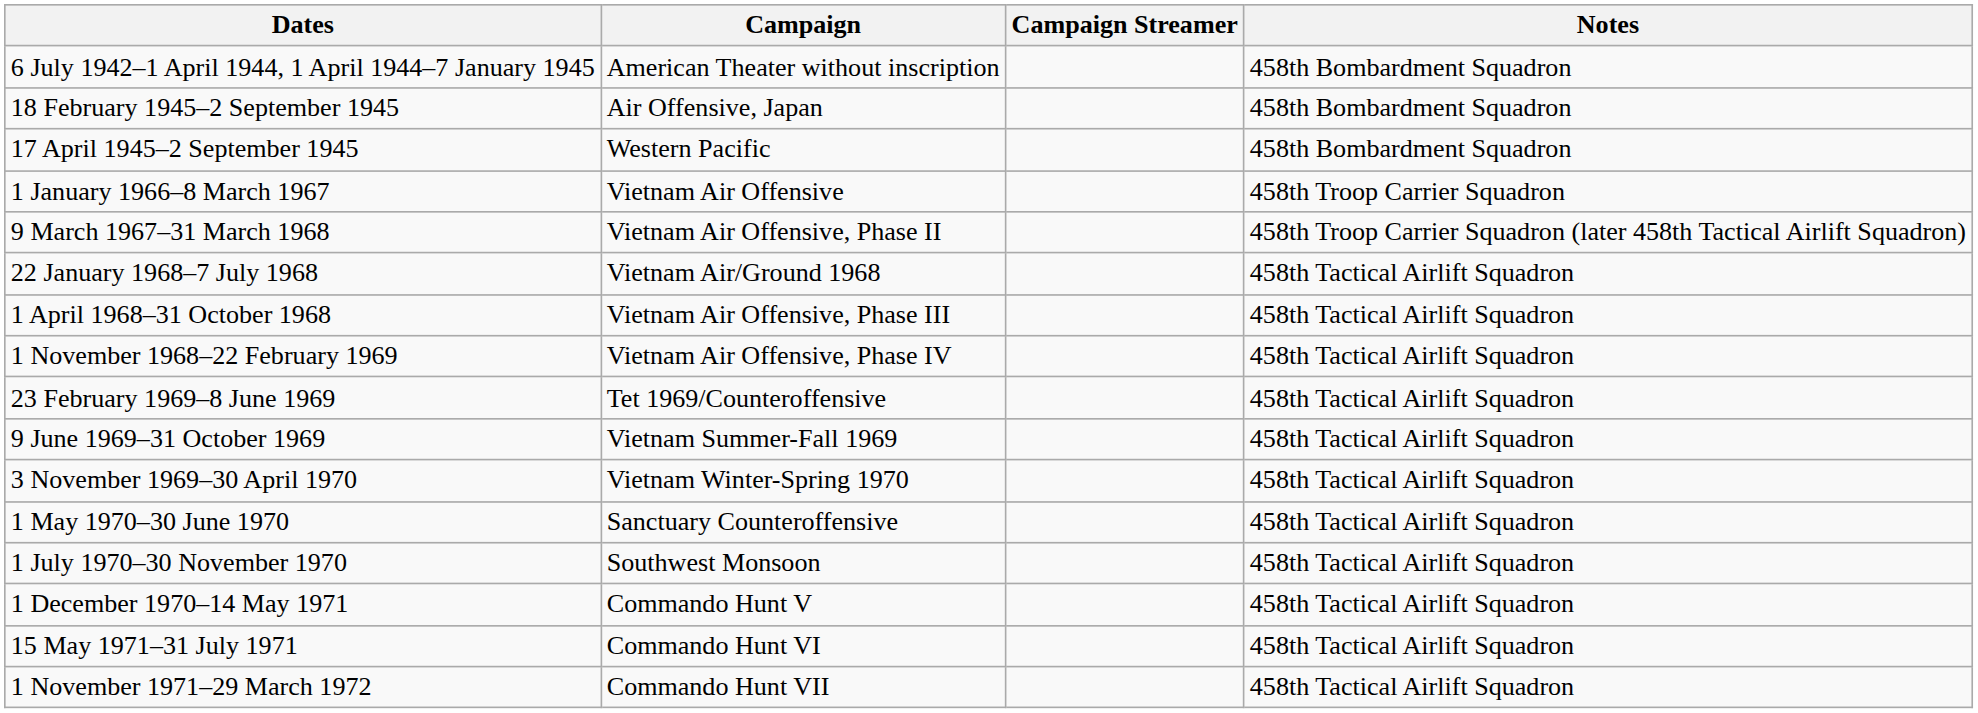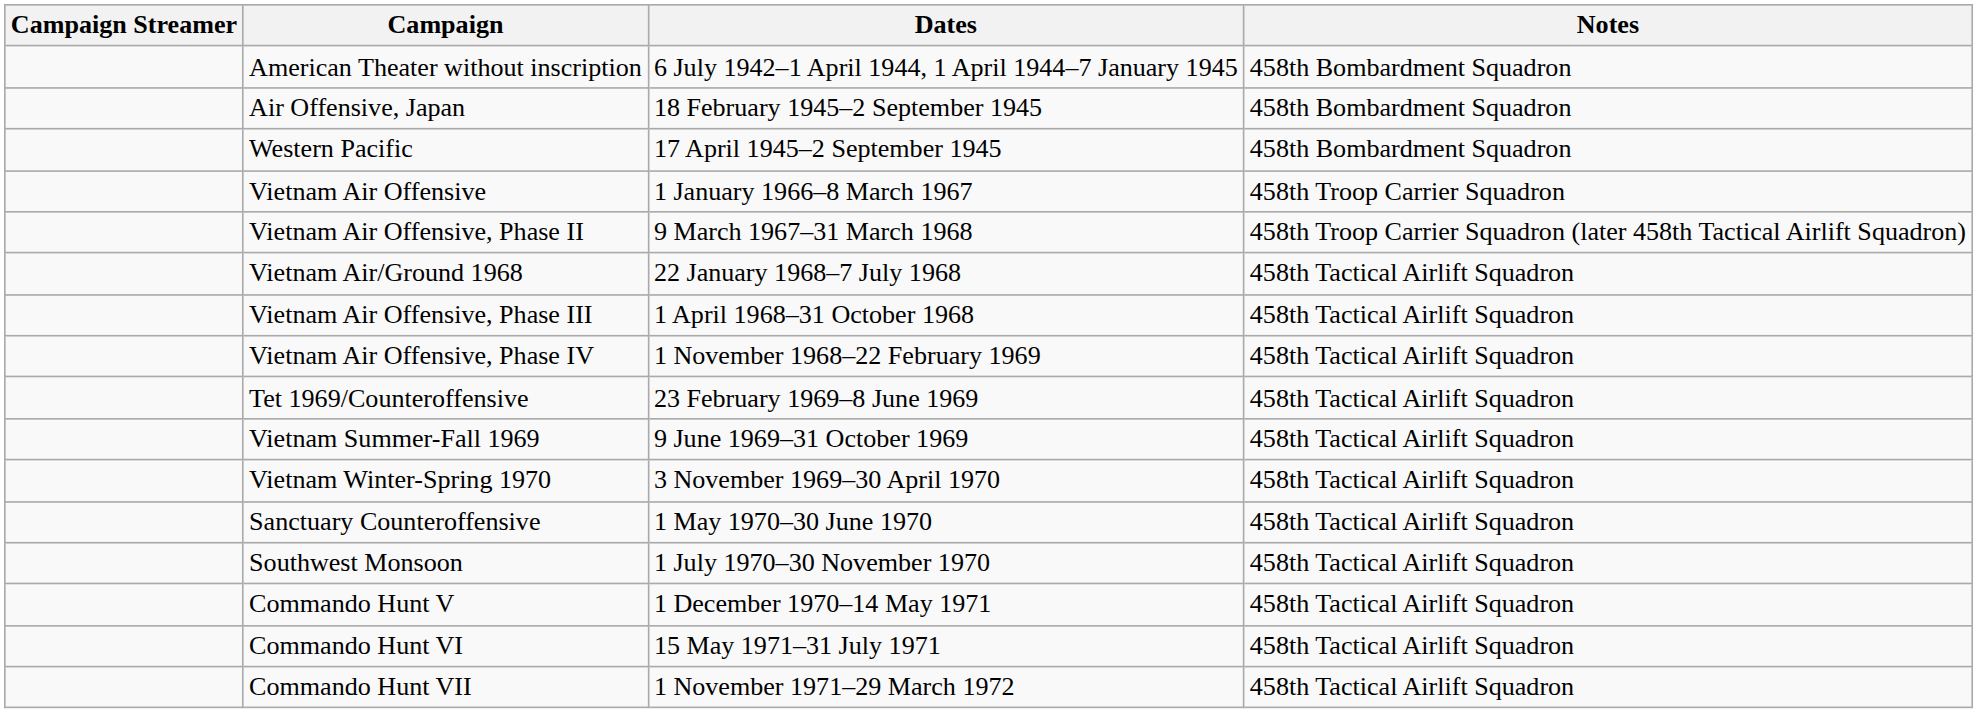columns swapped: Campaign Streamer <-> Dates
